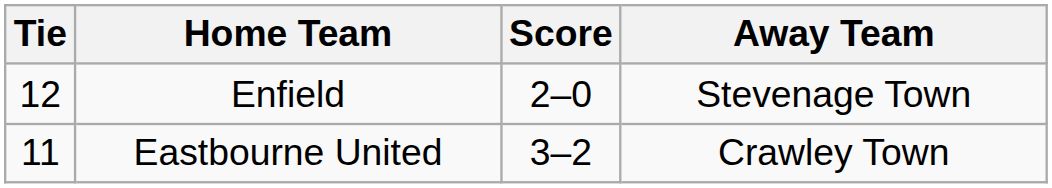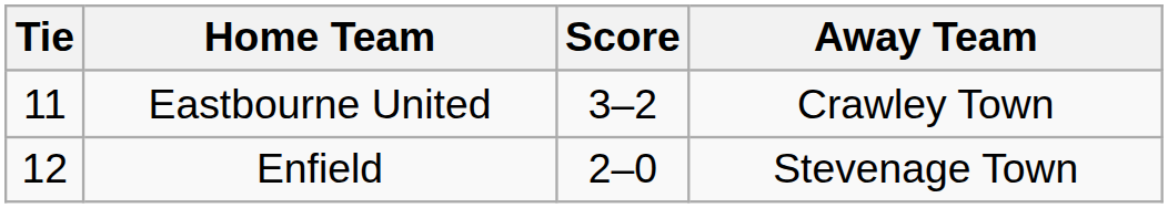rows swapped: Eastbourne United <-> Enfield
